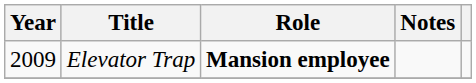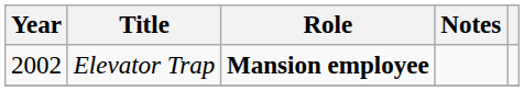Elevator Trap | Year: 2009 -> 2002
